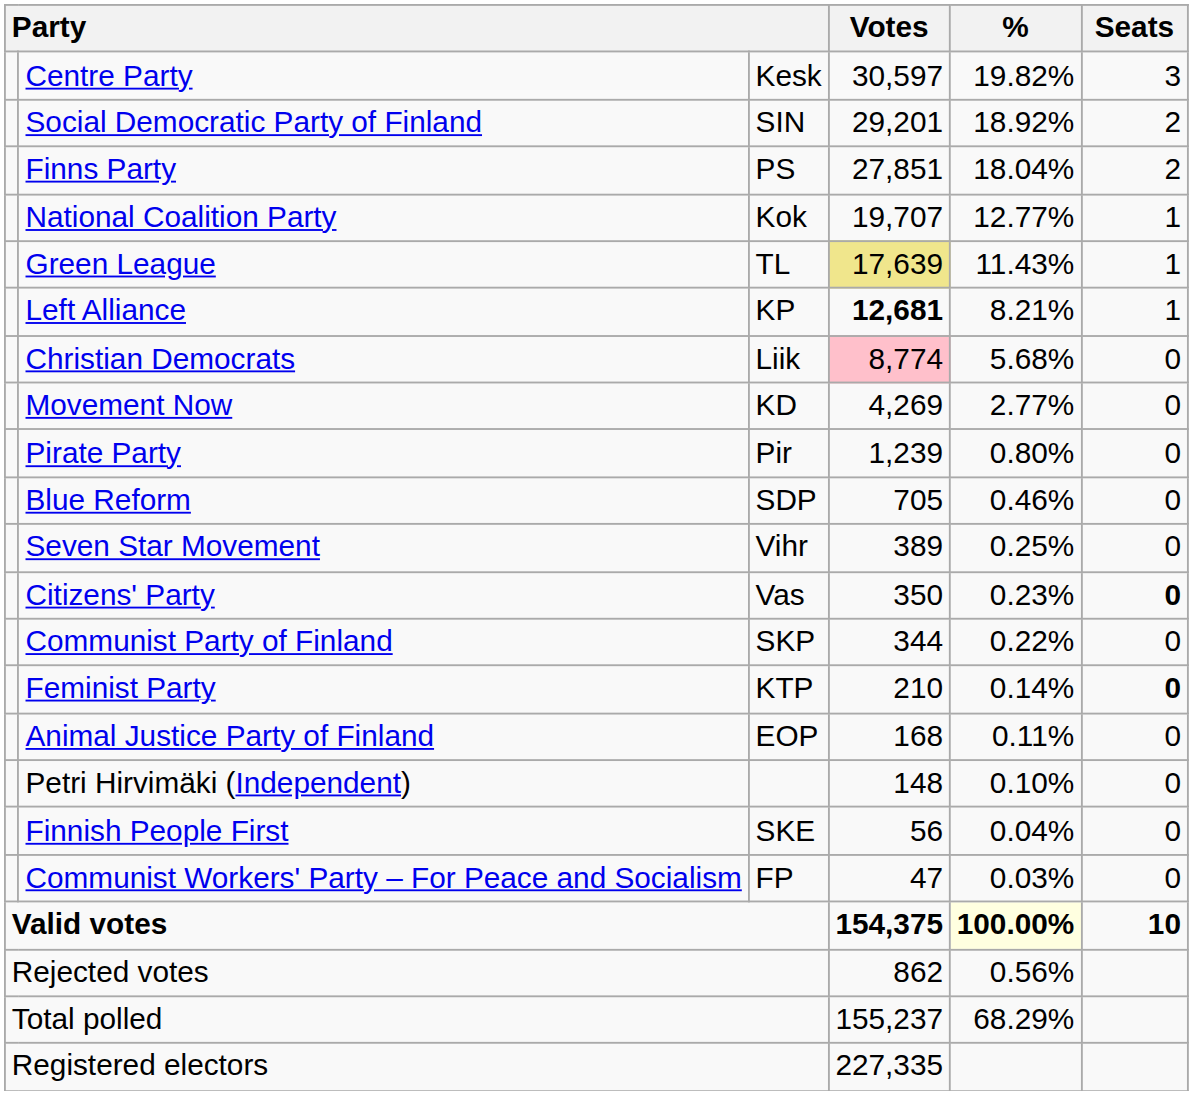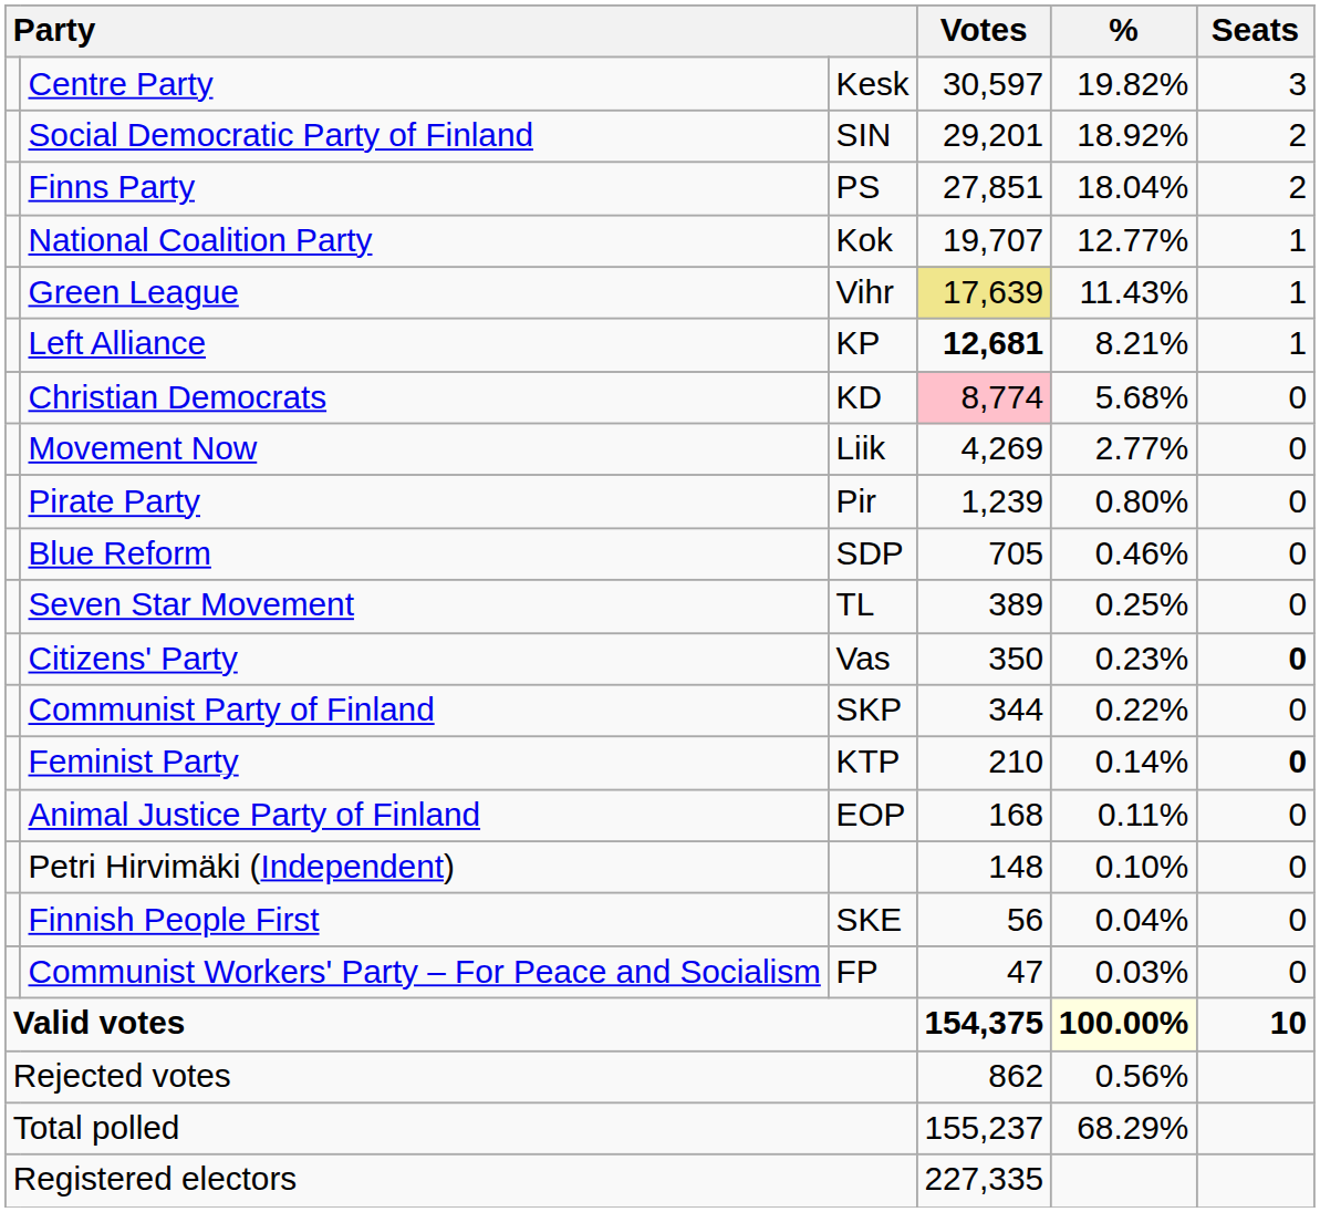Green League | column 3: TL -> Vihr
Christian Democrats | column 3: Liik -> KD
Movement Now | column 3: KD -> Liik
Seven Star Movement | column 3: Vihr -> TL
